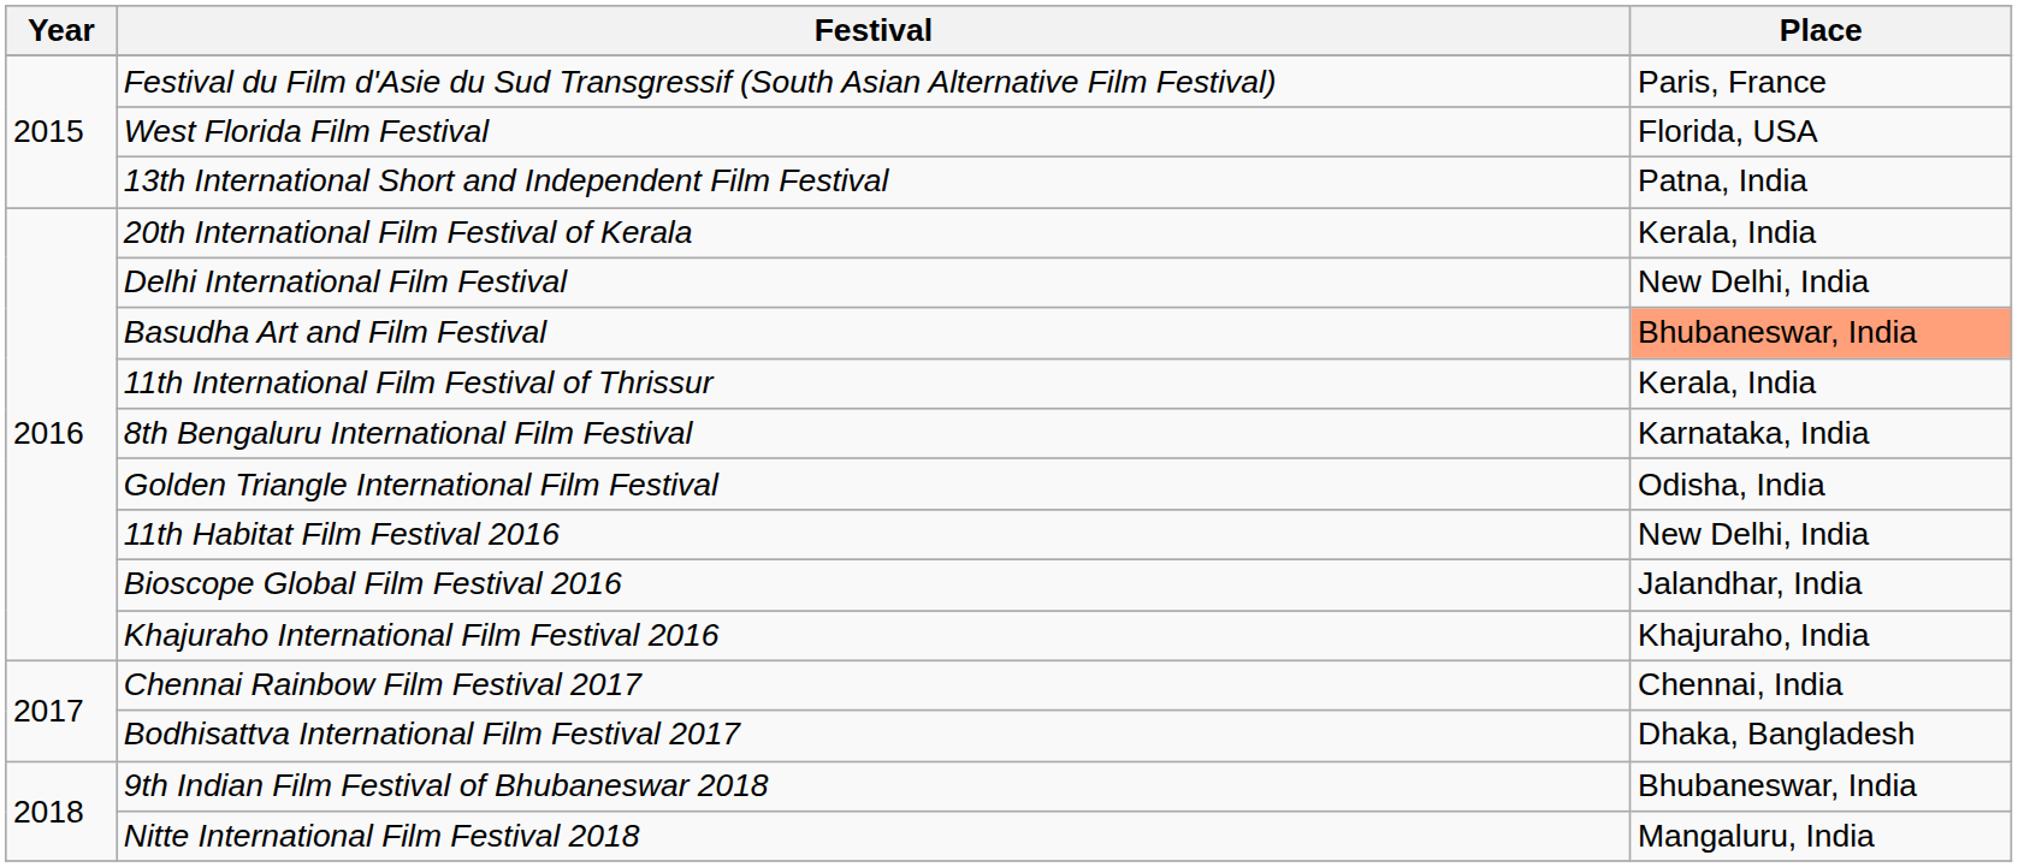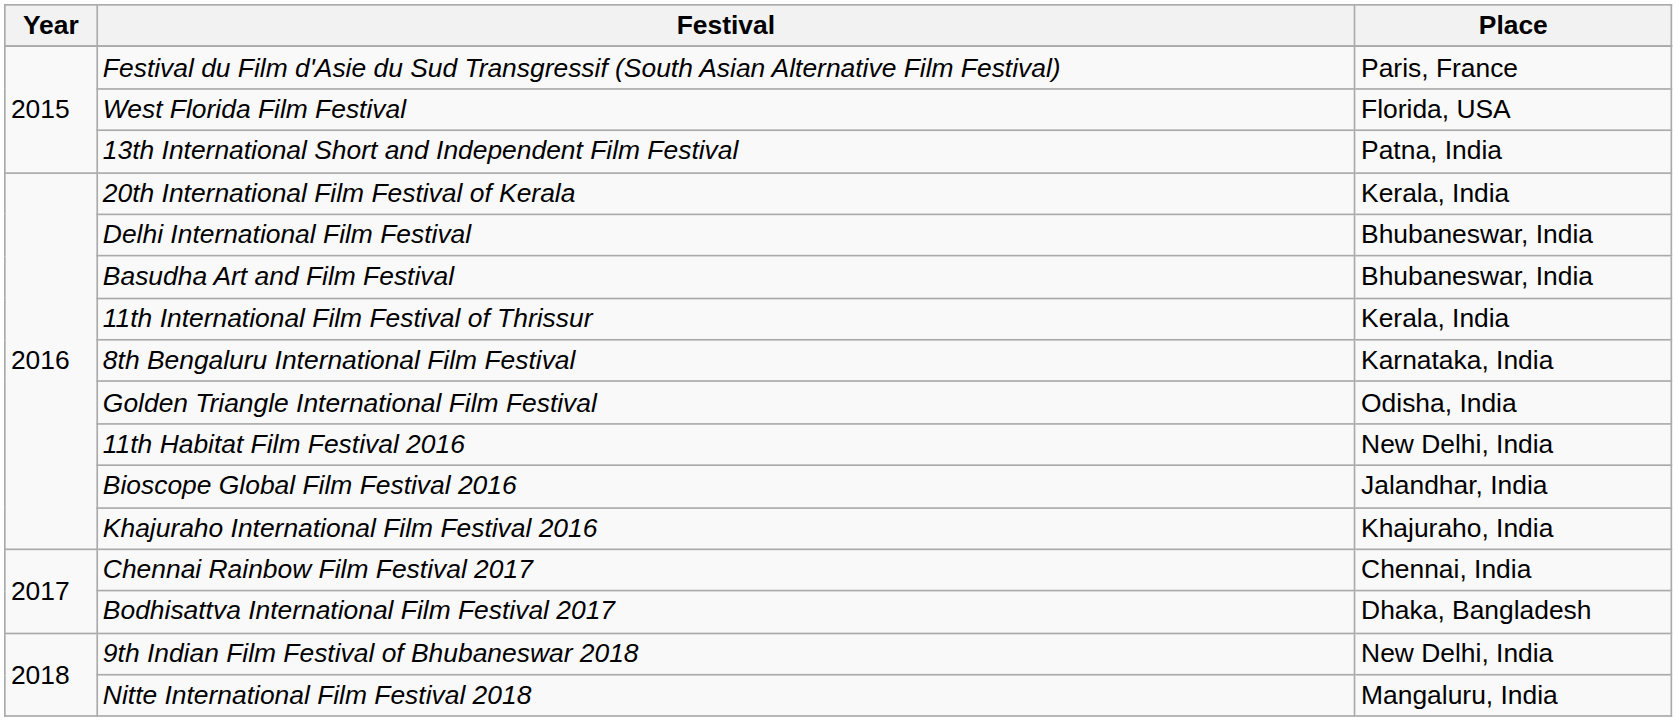Delhi International Film Festival | Place: New Delhi, India -> Bhubaneswar, India
Basudha Art and Film Festival | Place: lightsalmon background -> no background
9th Indian Film Festival of Bhubaneswar 2018 | Place: Bhubaneswar, India -> New Delhi, India
